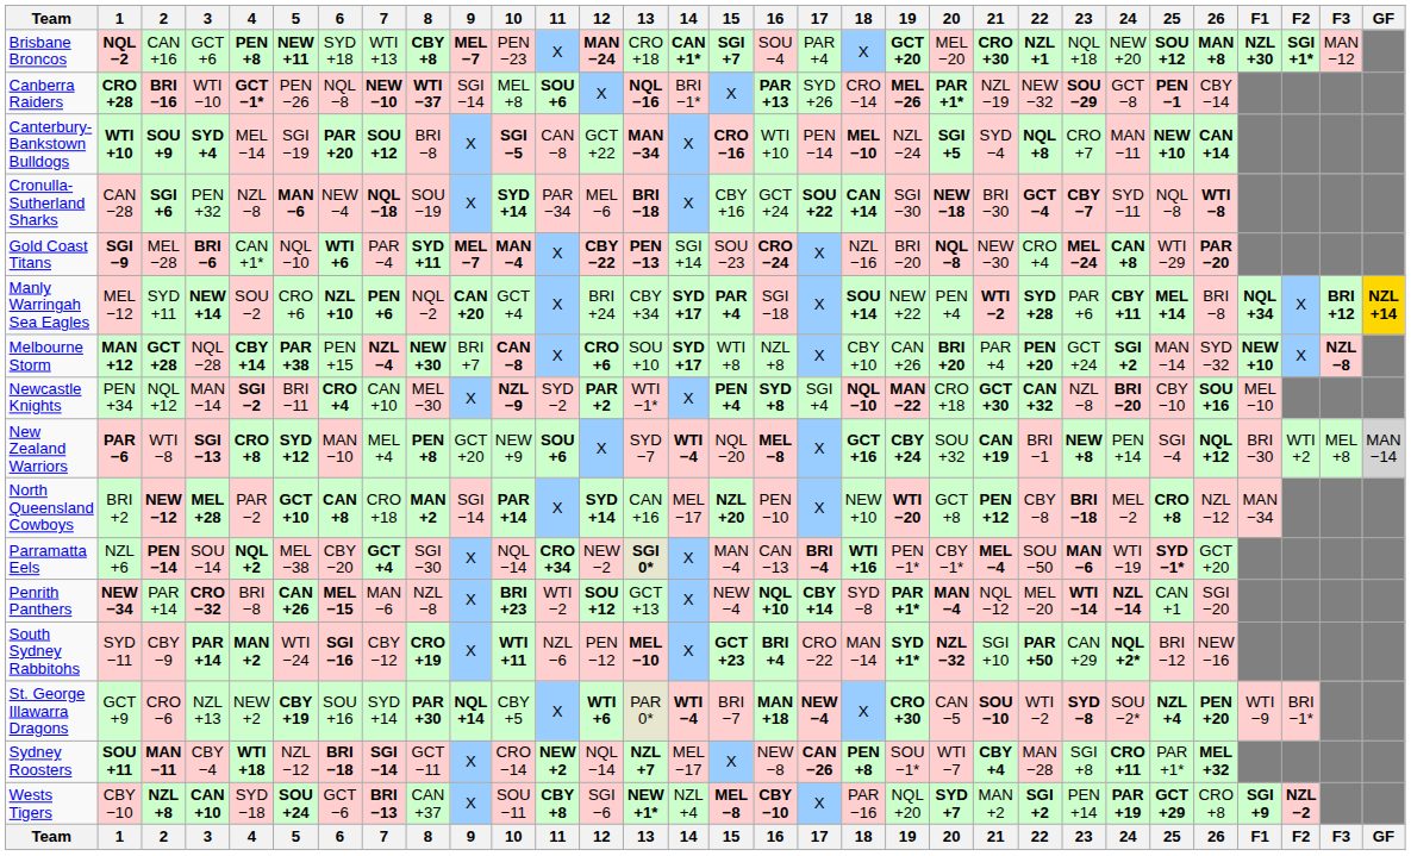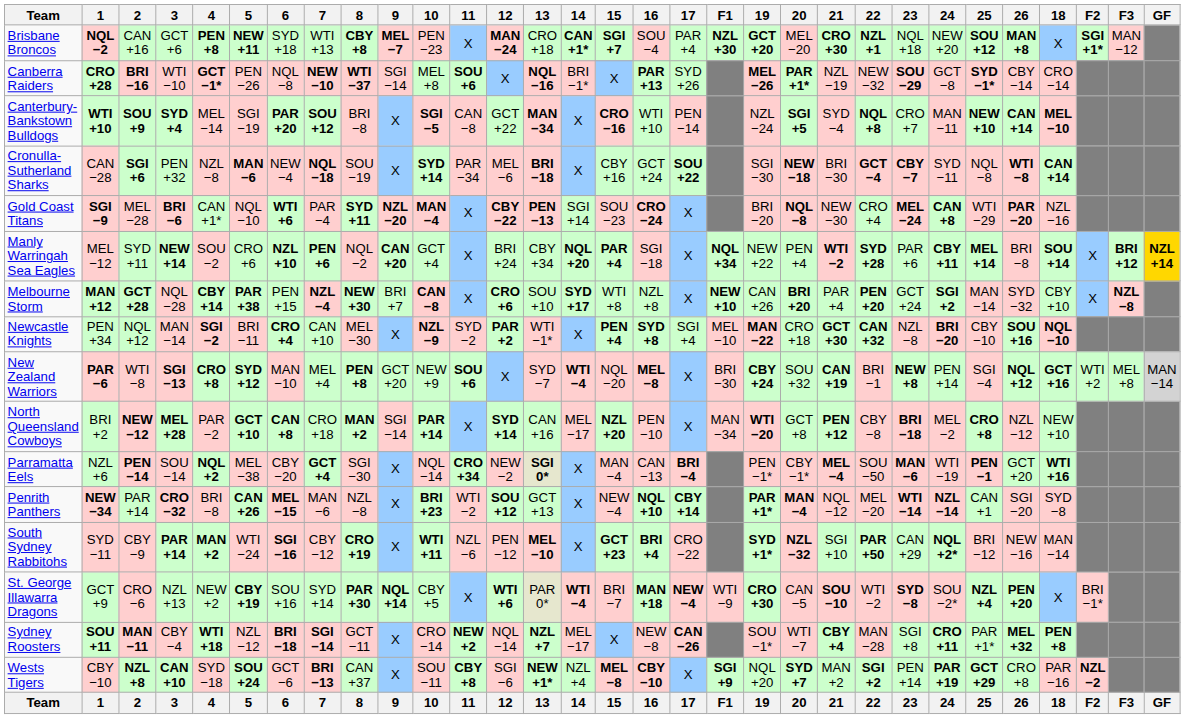columns swapped: 18 <-> F1
Canberra Raiders | 25: PEN −1 -> SYD −1*
Gold Coast Titans | 9: MEL −7 -> NZL −20
Manly Warringah Sea Eagles | 14: SYD +17 -> NQL +20
Parramatta Eels | 25: SYD −1* -> PEN −1
